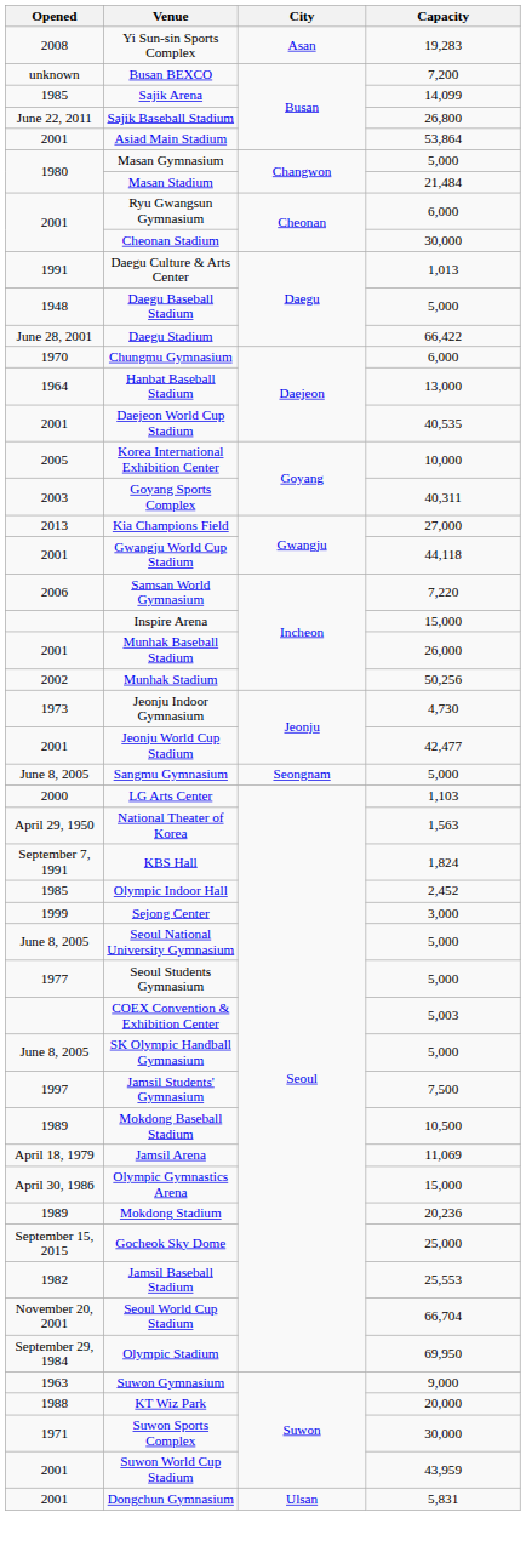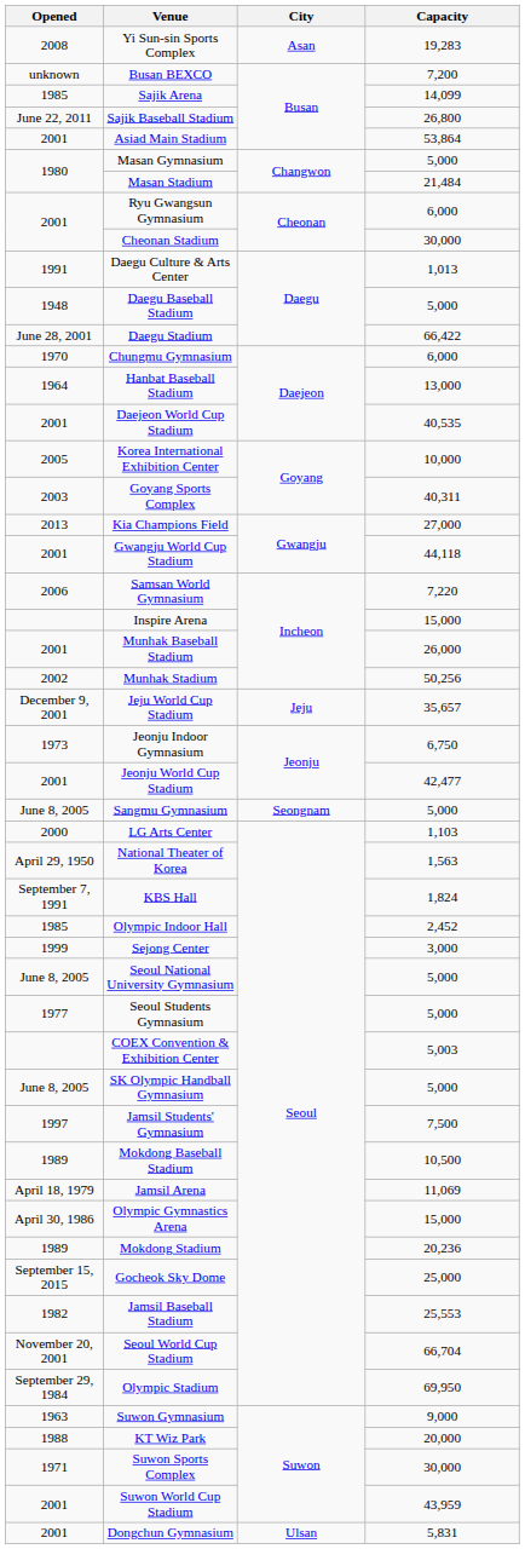+ row: December 9, 2001 | Jeju World Cup Stadium | Jeju | 35,657
Jeonju Indoor Gymnasium | Capacity: 4,730 -> 6,750
